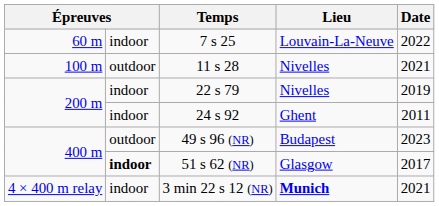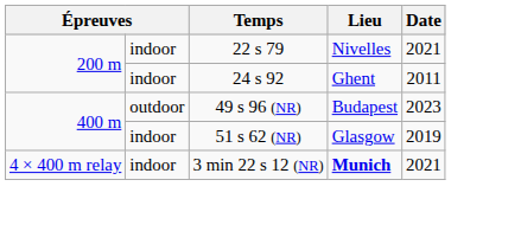- row: 60 m | indoor | 7 s 25 | Louvain-La-Neuve | 2022
- row: 100 m | outdoor | 11 s 28 | Nivelles | 2021
22 s 79 | Date: 2019 -> 2021
51 s 62 (NR) | column 2: bold -> normal
51 s 62 (NR) | Date: 2017 -> 2019
